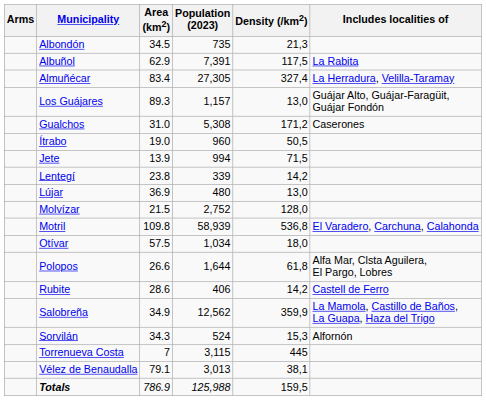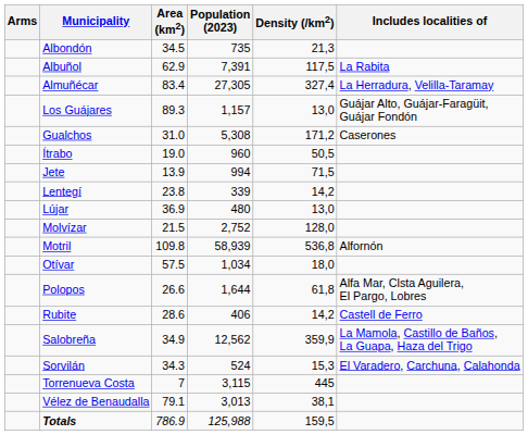Motril | Includes localities of: El Varadero, Carchuna, Calahonda -> Alfornón
Sorvilán | Includes localities of: Alfornón -> El Varadero, Carchuna, Calahonda
